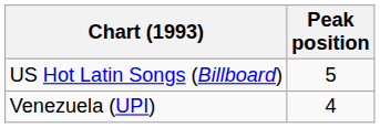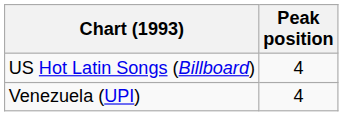US Hot Latin Songs (Billboard) | Peak position: 5 -> 4
